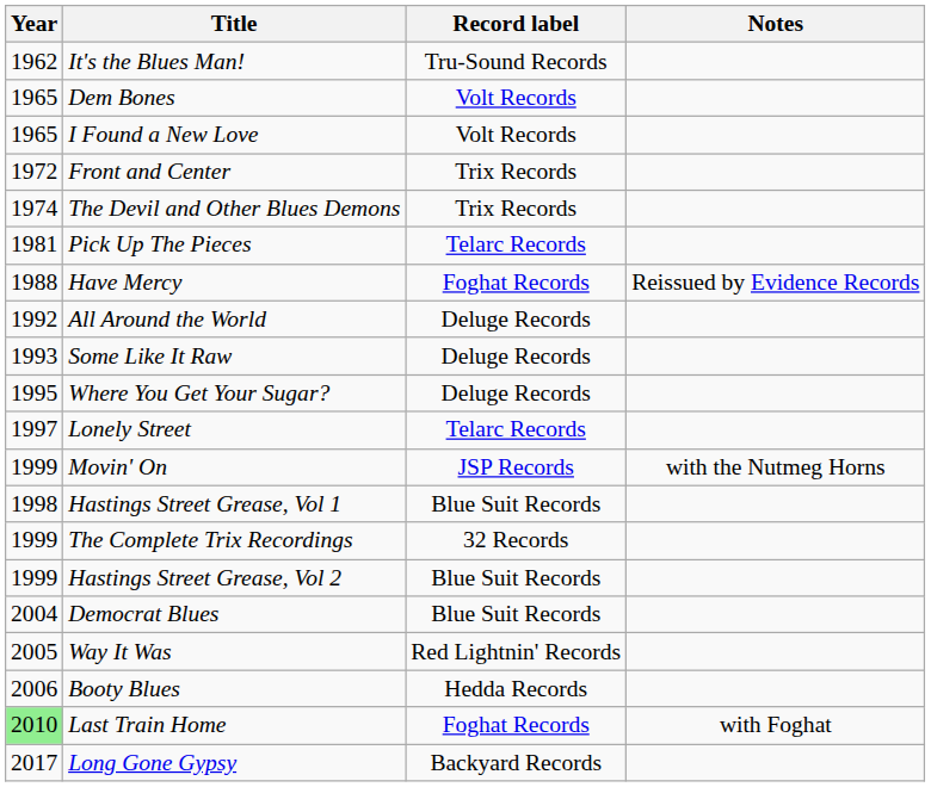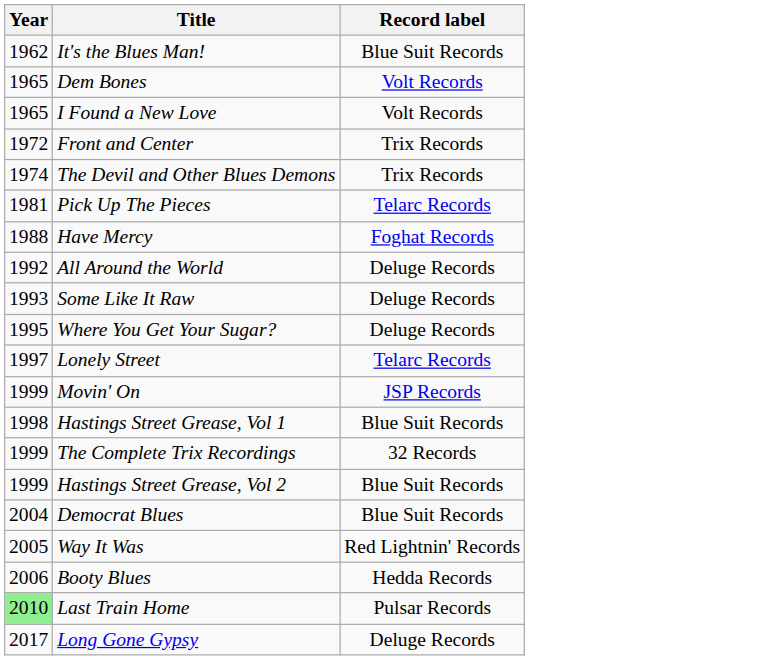- column: Notes | Reissued by Evidence Records | with the Nutmeg Horns | with Foghat
It's the Blues Man! | Record label: Tru-Sound Records -> Blue Suit Records
Last Train Home | Record label: Foghat Records -> Pulsar Records
Long Gone Gypsy | Record label: Backyard Records -> Deluge Records
